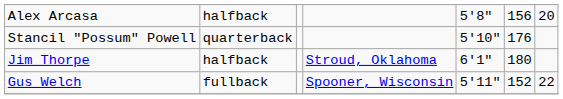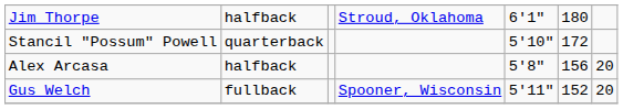rows swapped: Alex Arcasa <-> Jim Thorpe
Stancil "Possum" Powell | column 6: 176 -> 172
Gus Welch | column 7: 22 -> 20
